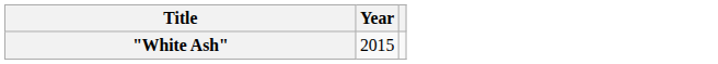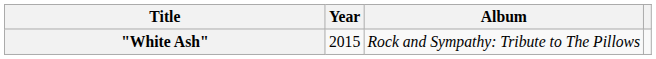+ column: Album | Rock and Sympathy: Tribute to The Pillows
